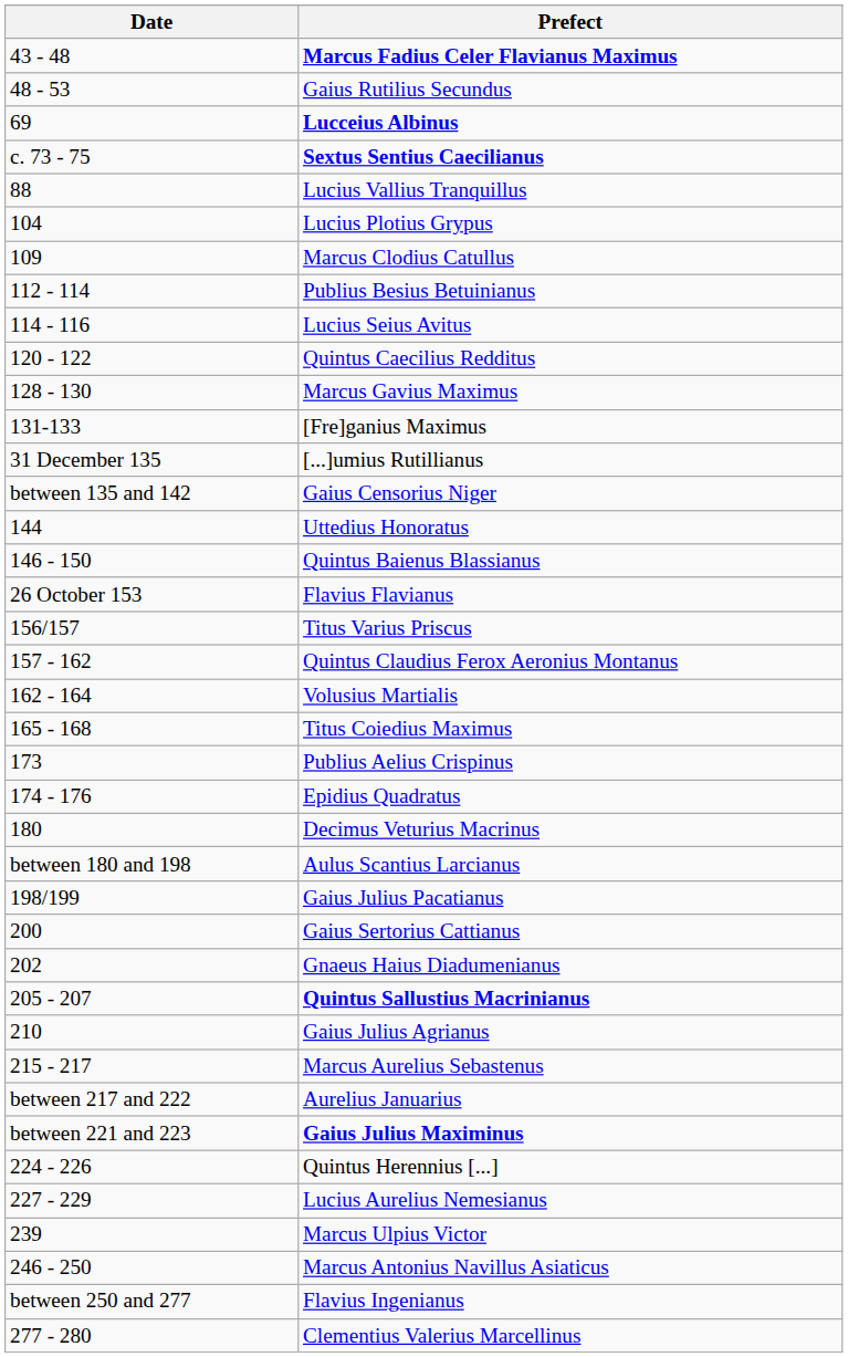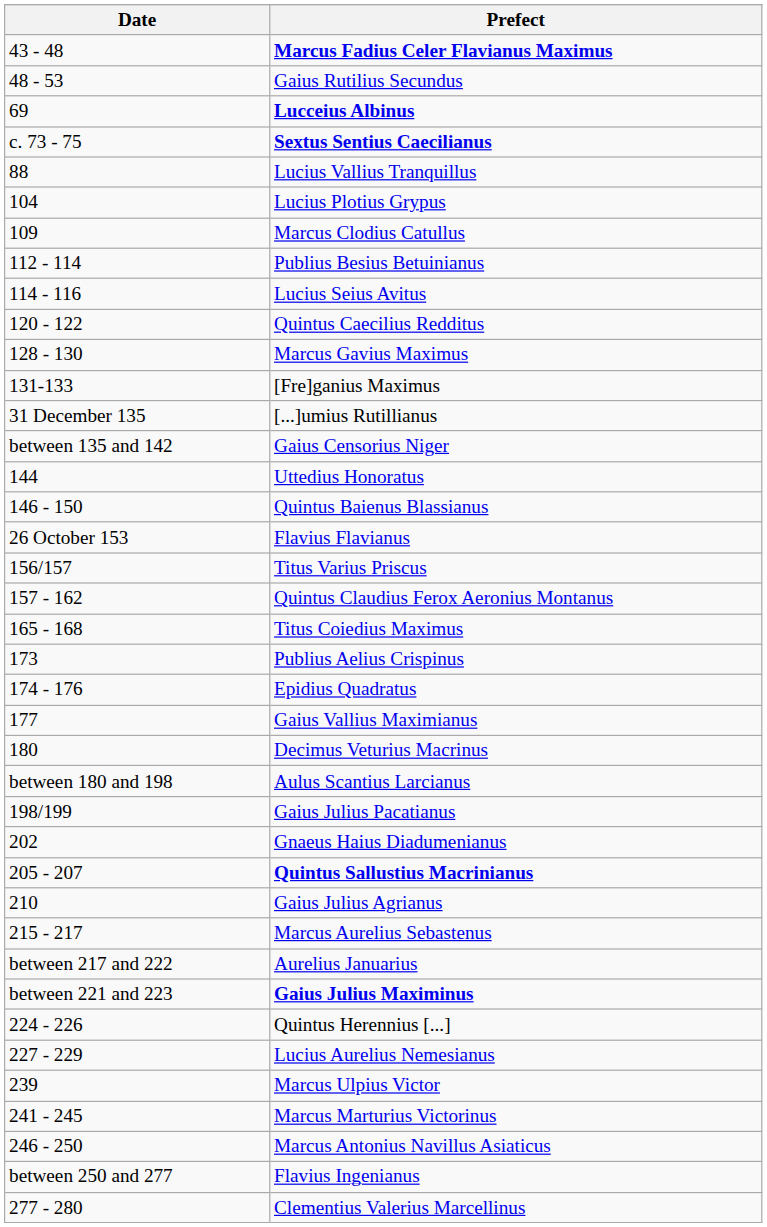- row: 162 - 164 | Volusius Martialis
+ row: 177 | Gaius Vallius Maximianus
- row: 200 | Gaius Sertorius Cattianus
+ row: 241 - 245 | Marcus Marturius Victorinus
